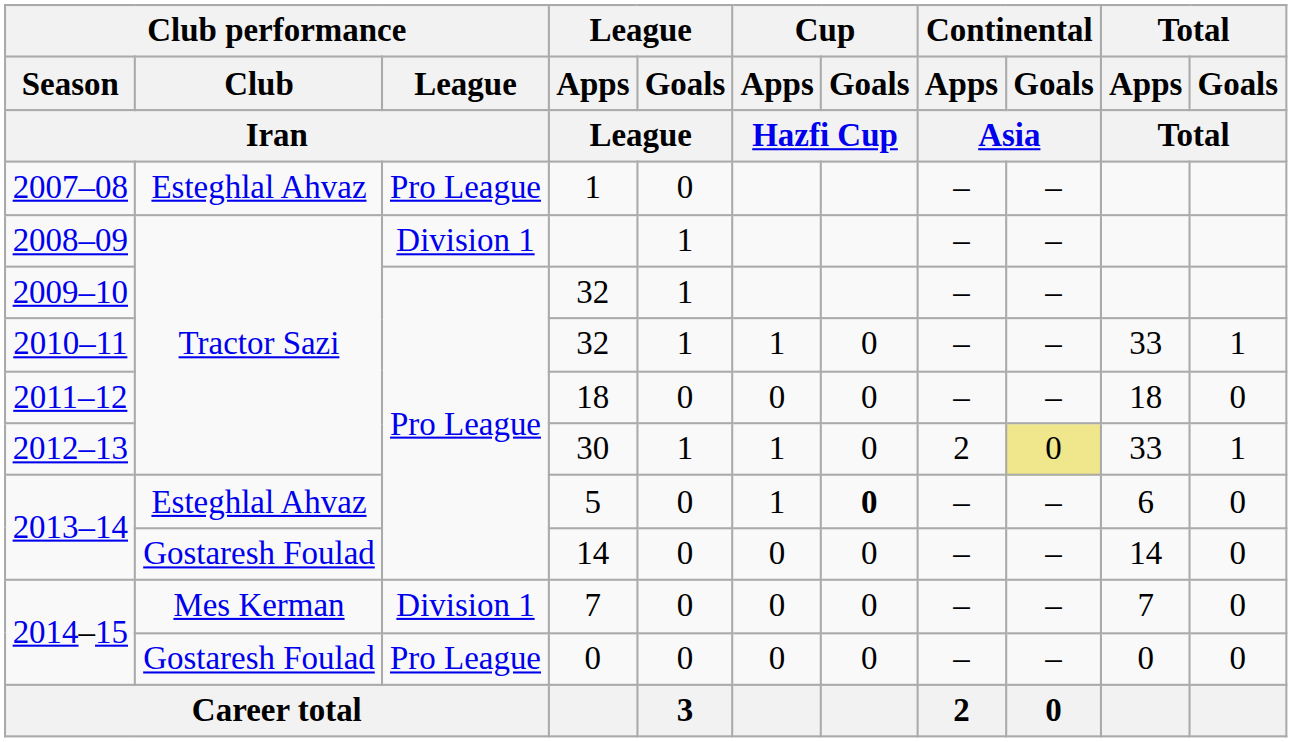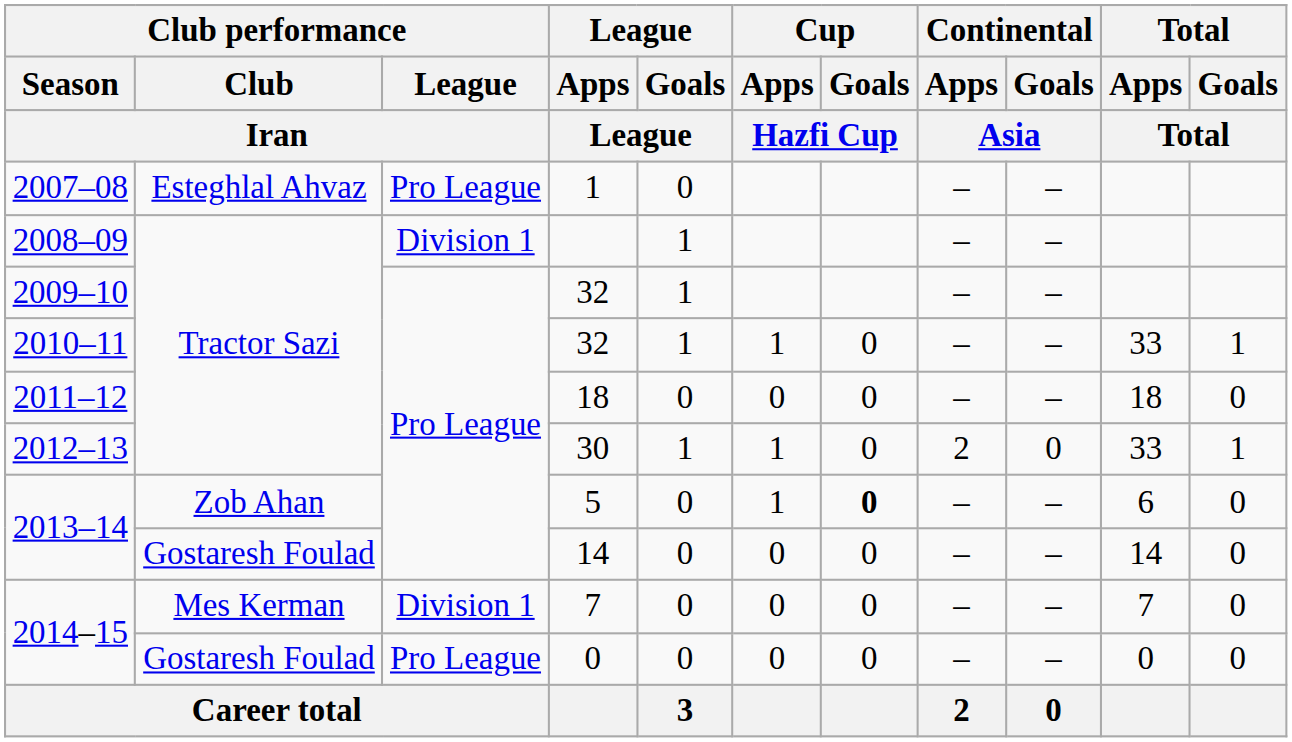30 | Continental / Goals / Asia: khaki background -> no background
5 | Club performance / Club / Iran: Esteghlal Ahvaz -> Zob Ahan
